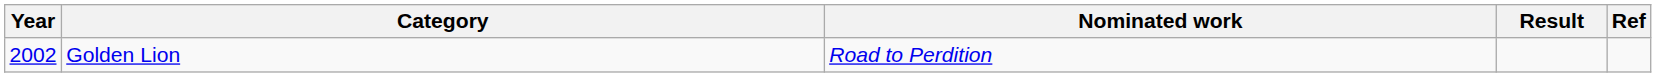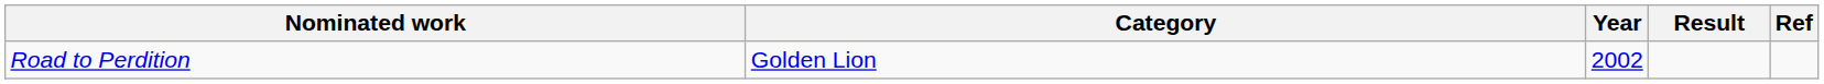columns swapped: Year <-> Nominated work
